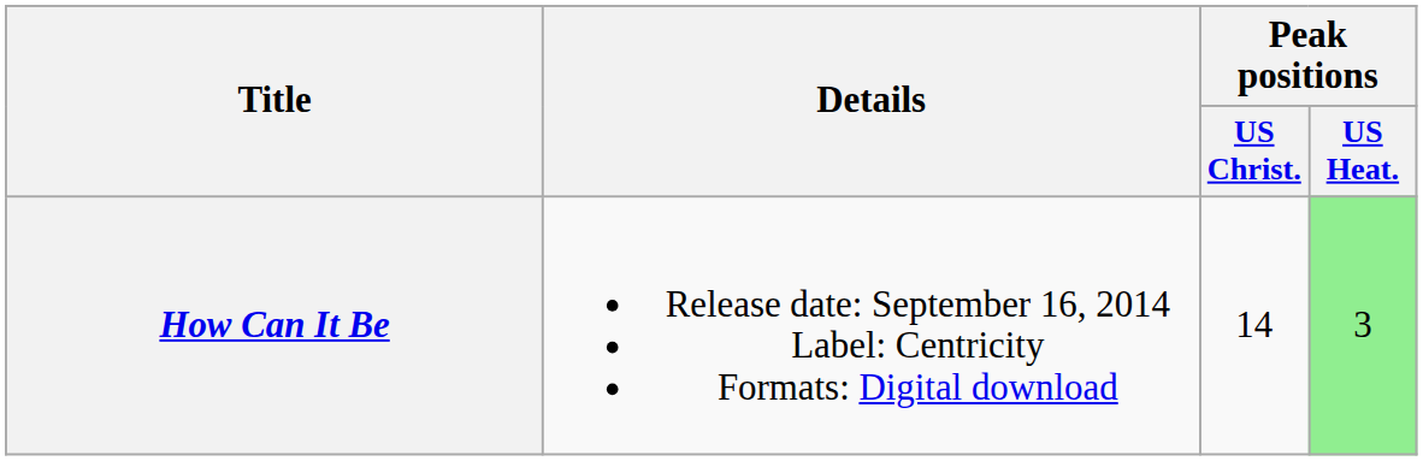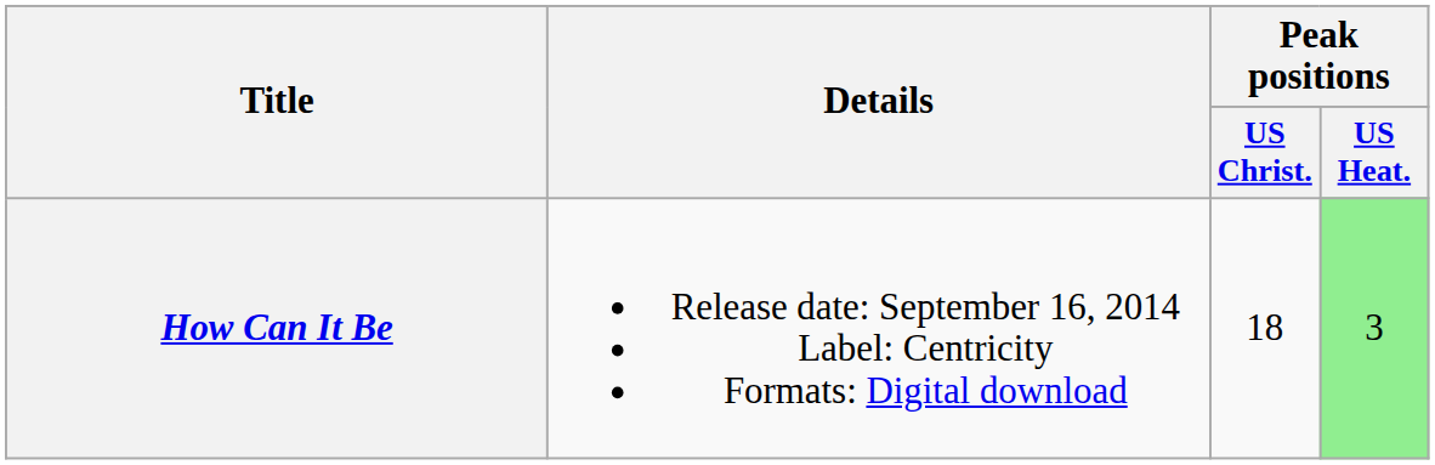How Can It Be | Peak positions / US Christ.: 14 -> 18
